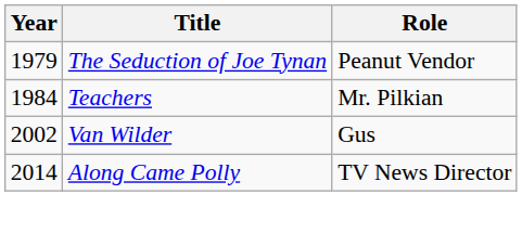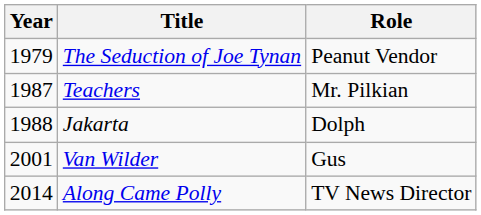Teachers | Year: 1984 -> 1987
+ row: 1988 | Jakarta | Dolph
Van Wilder | Year: 2002 -> 2001
